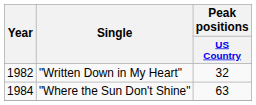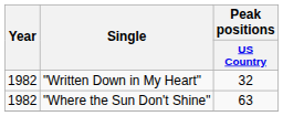"Where the Sun Don't Shine" | Year: 1984 -> 1982
